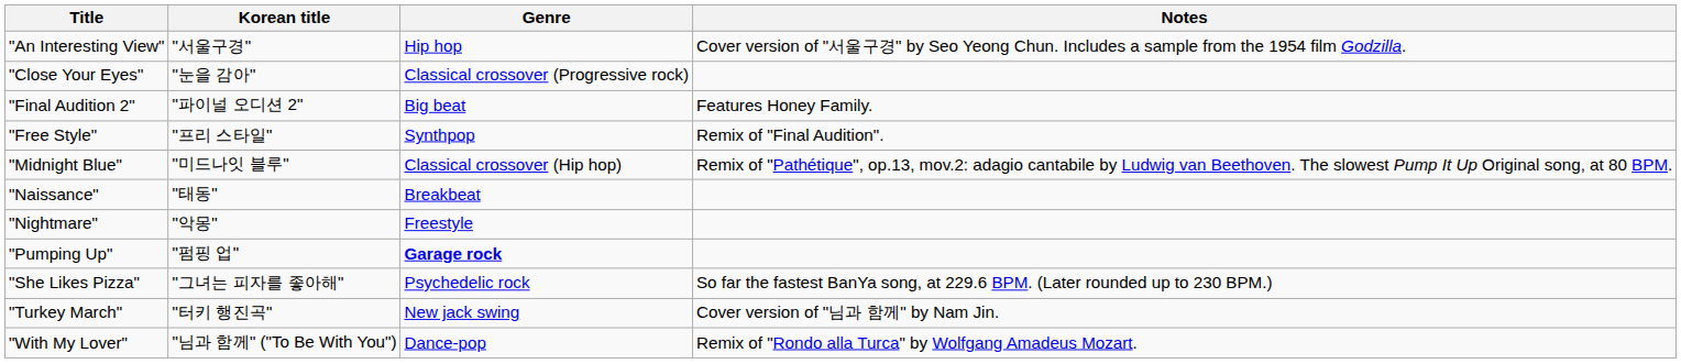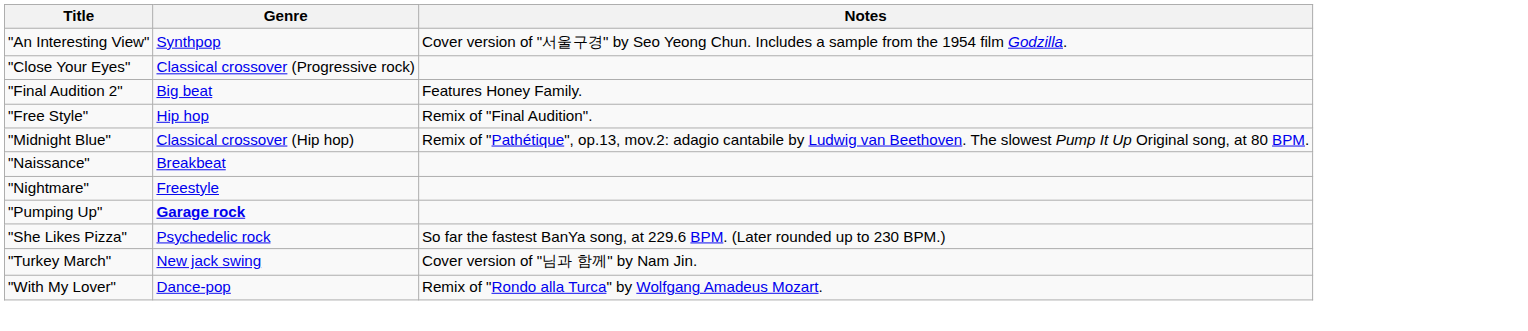- column: Korean title | "서울구경" | "눈을 감아" | "파이널 오디션 2" | "프리 스타일" | "미드나잇 블루" | "태동" | "악몽" | "펌핑 업" | "그녀는 피자를 좋아해" | "터키 행진곡" | "님과 함께" ("To Be With You")
"An Interesting View" | Genre: Hip hop -> Synthpop
"Free Style" | Genre: Synthpop -> Hip hop
